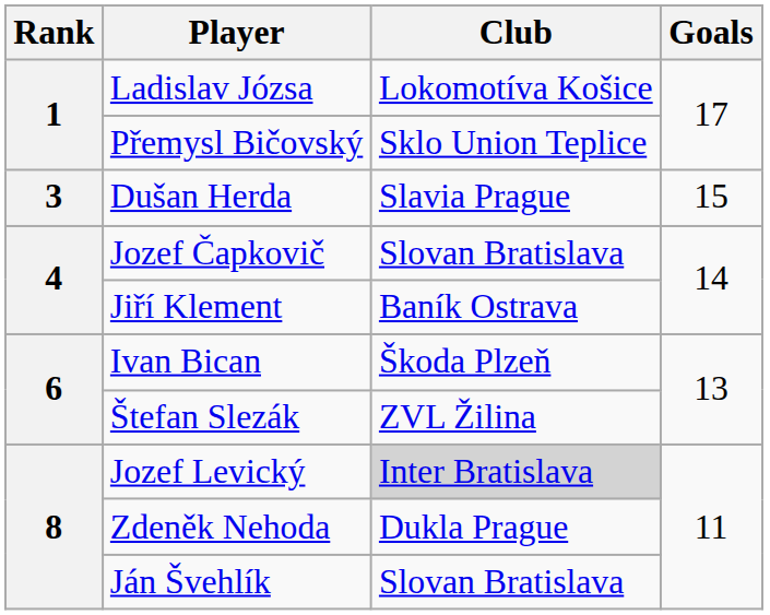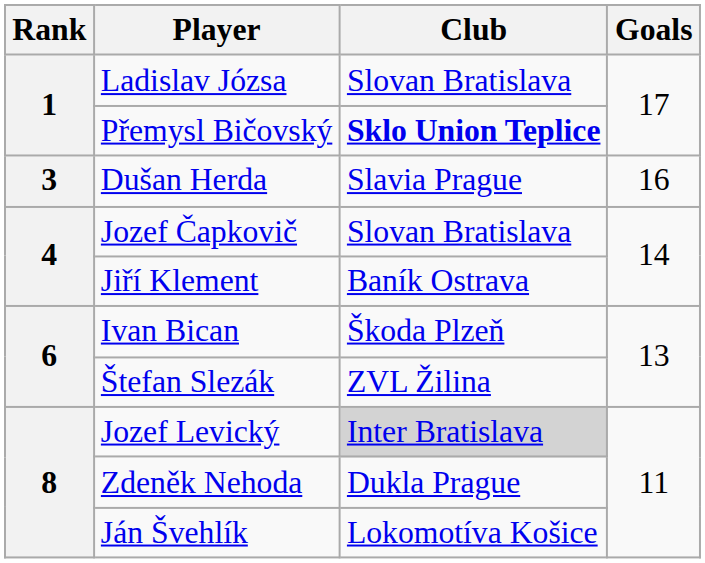Ladislav Józsa | Club: Lokomotíva Košice -> Slovan Bratislava
Přemysl Bičovský | Club: normal -> bold
Dušan Herda | Goals: 15 -> 16
Ján Švehlík | Club: Slovan Bratislava -> Lokomotíva Košice
